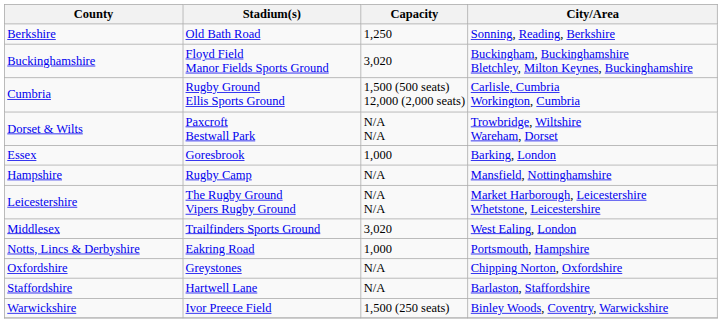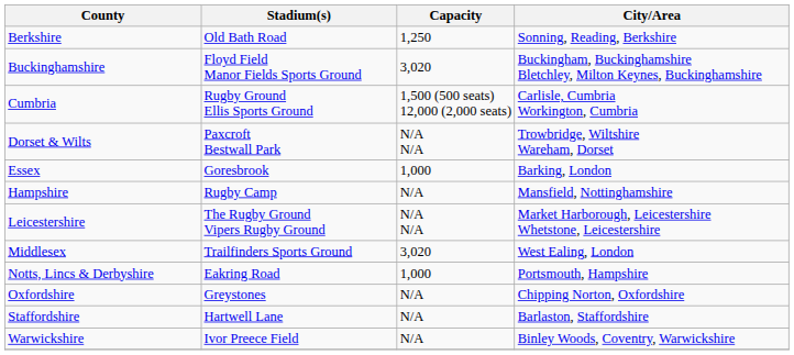Warwickshire | Capacity: 1,500 (250 seats) -> N/A
